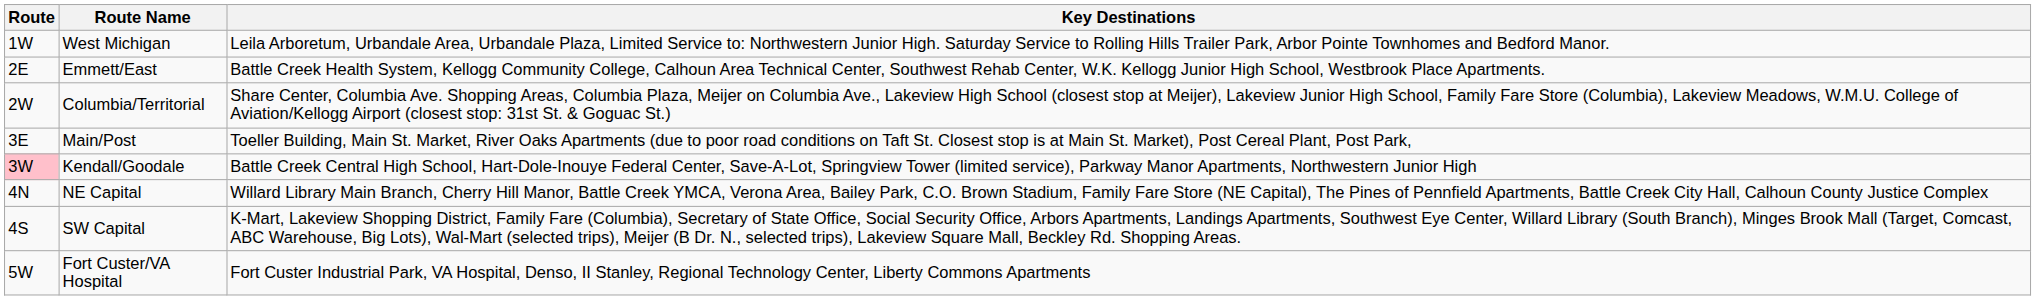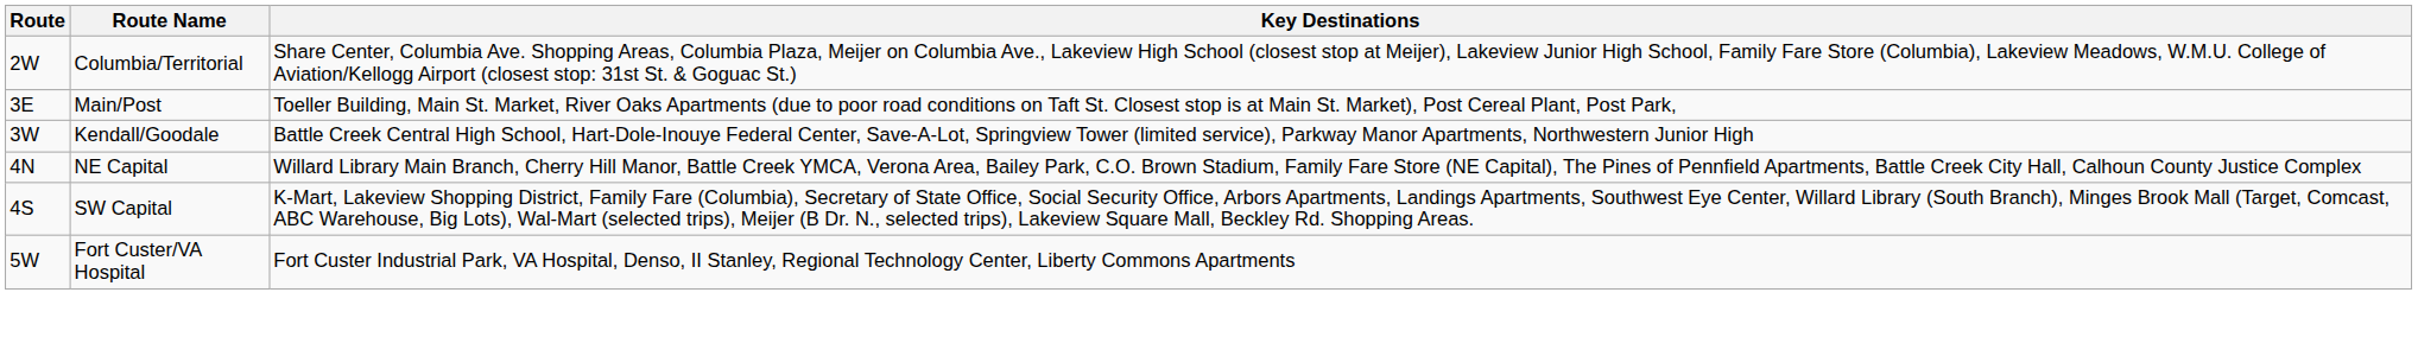- row: 1W | West Michigan | Leila Arboretum, Urbandale Area, Urbandale Plaza, Limited Service to: Northwestern Junior High. Saturday Service to Rolling Hills Trailer Park, Arbor Pointe Townhomes and Bedford Manor.
- row: 2E | Emmett/East | Battle Creek Health System, Kellogg Community College, Calhoun Area Technical Center, Southwest Rehab Center, W.K. Kellogg Junior High School, Westbrook Place Apartments.
Kendall/Goodale | Route: pink background -> no background
